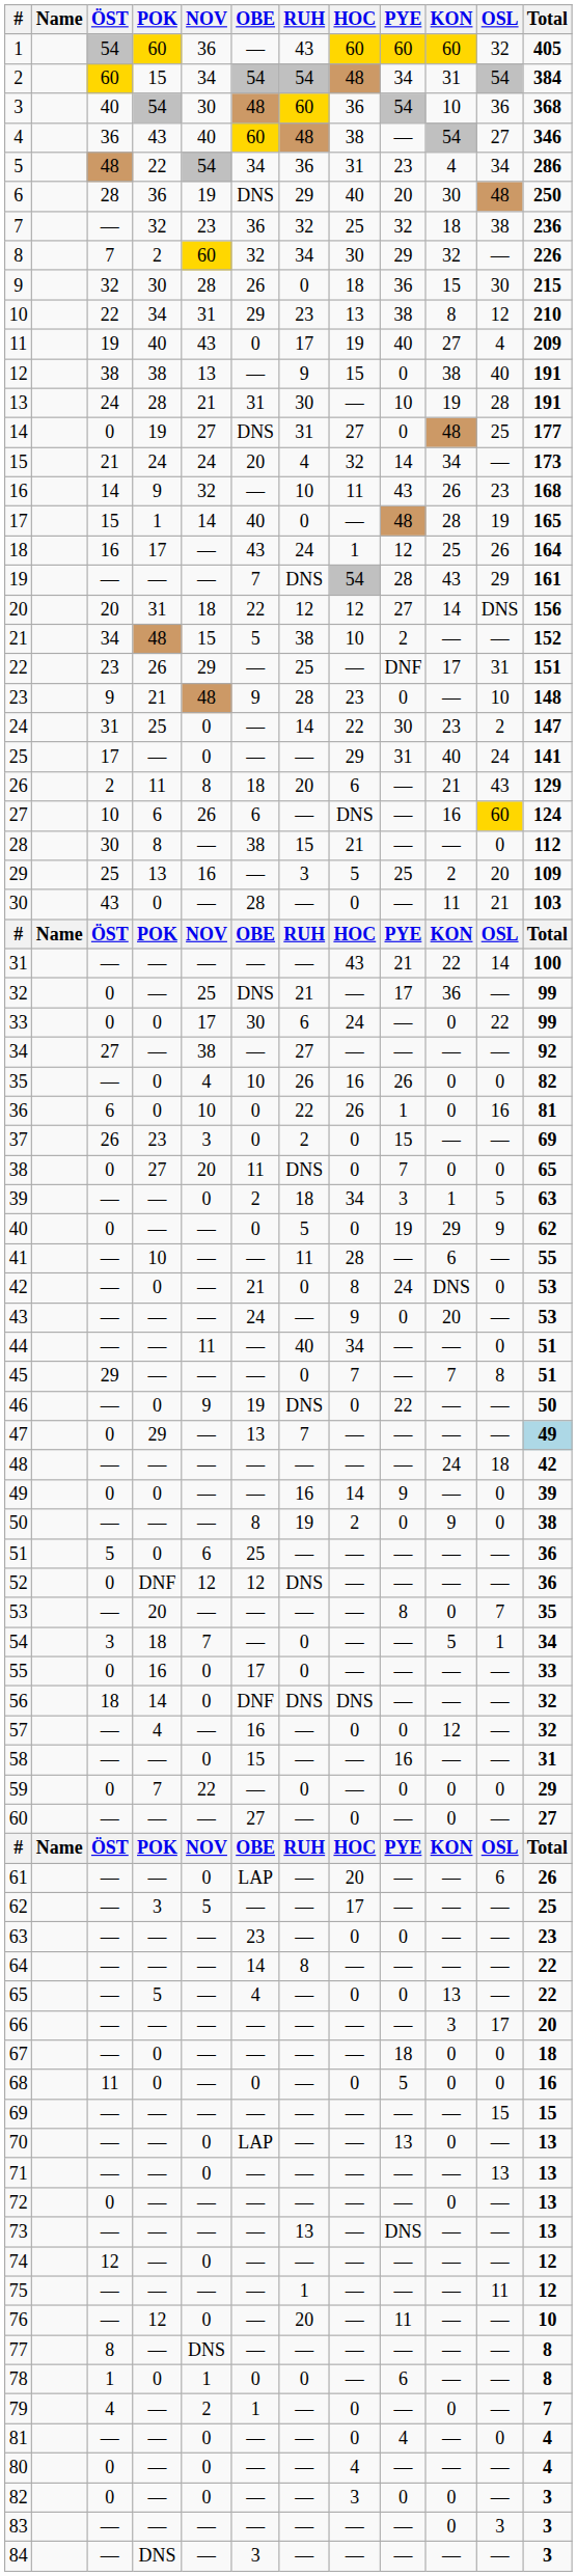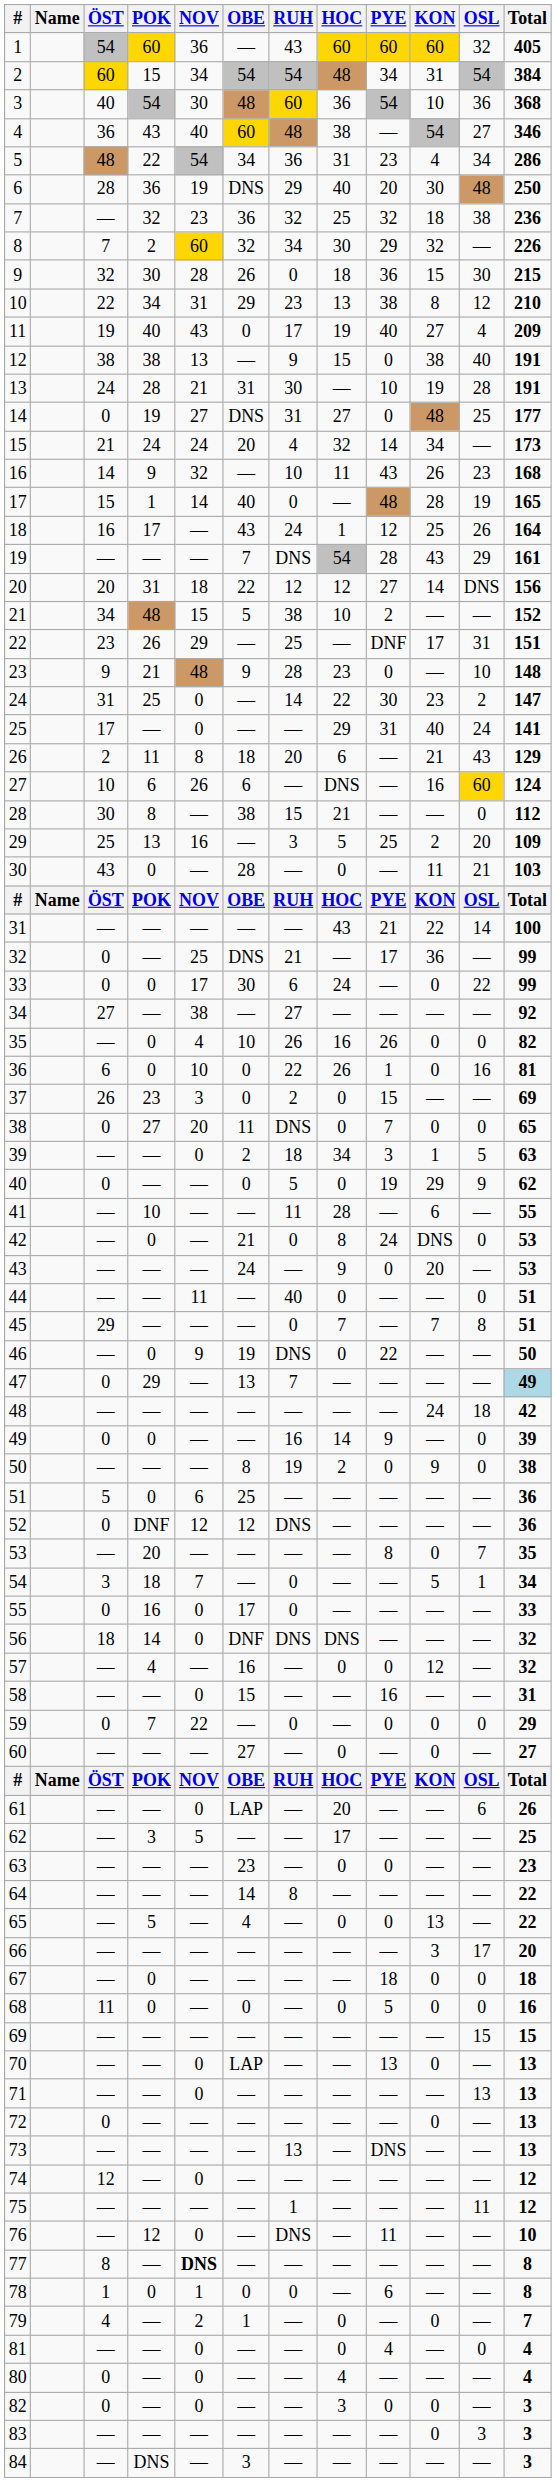44 | HOC: 34 -> 0
76 | RUH: 20 -> DNS
77 | NOV: normal -> bold
